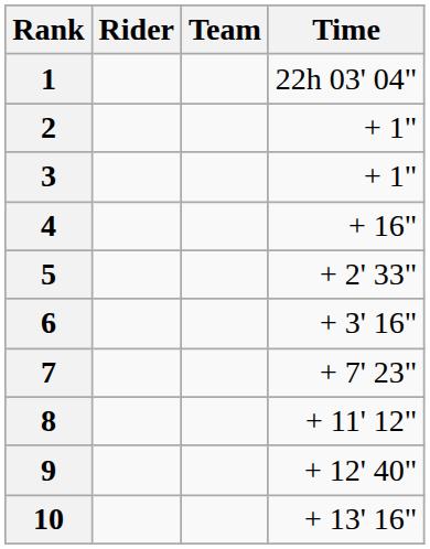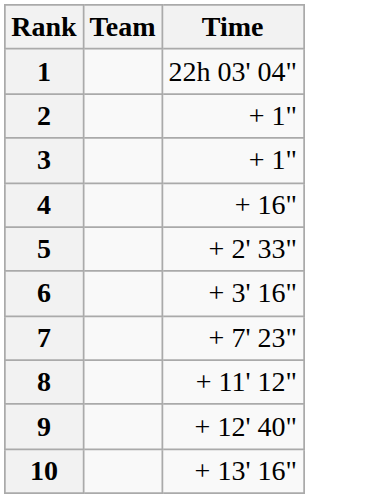- column: Rider
